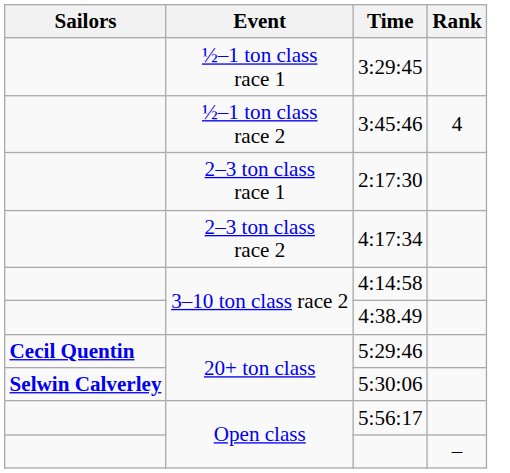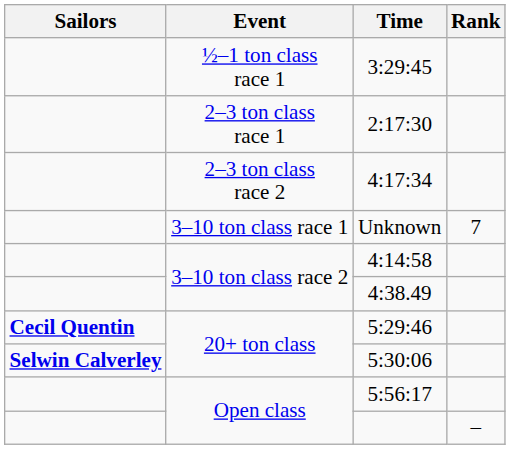- row: ½–1 ton class race 2 | 3:45:46 | 4
+ row: 3–10 ton class race 1 | Unknown | 7
